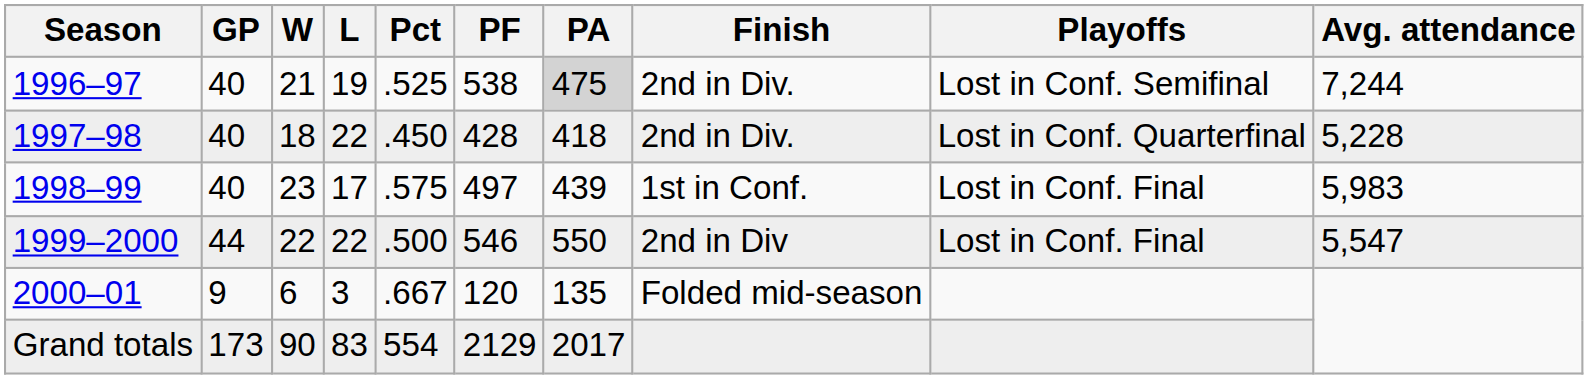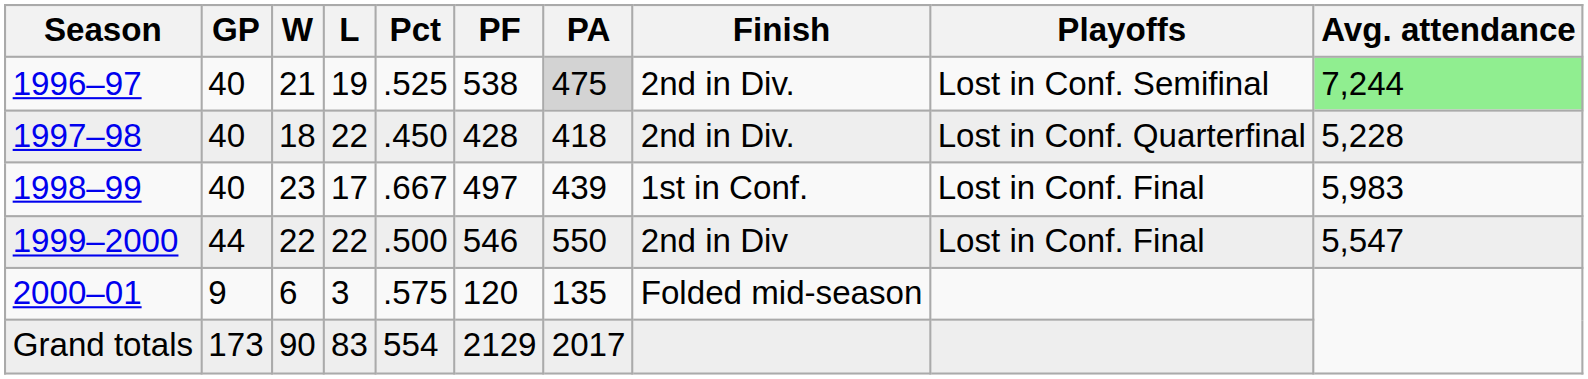1996–97 | Avg. attendance: no background -> lightgreen background
1998–99 | Pct: .575 -> .667
2000–01 | Pct: .667 -> .575
